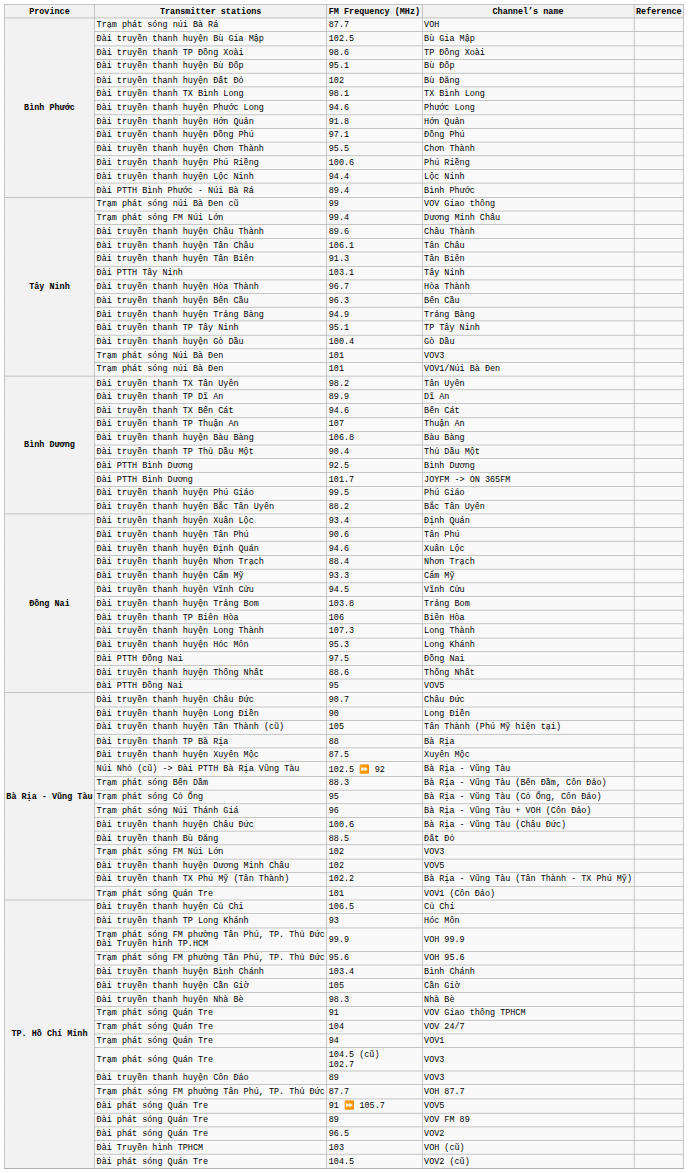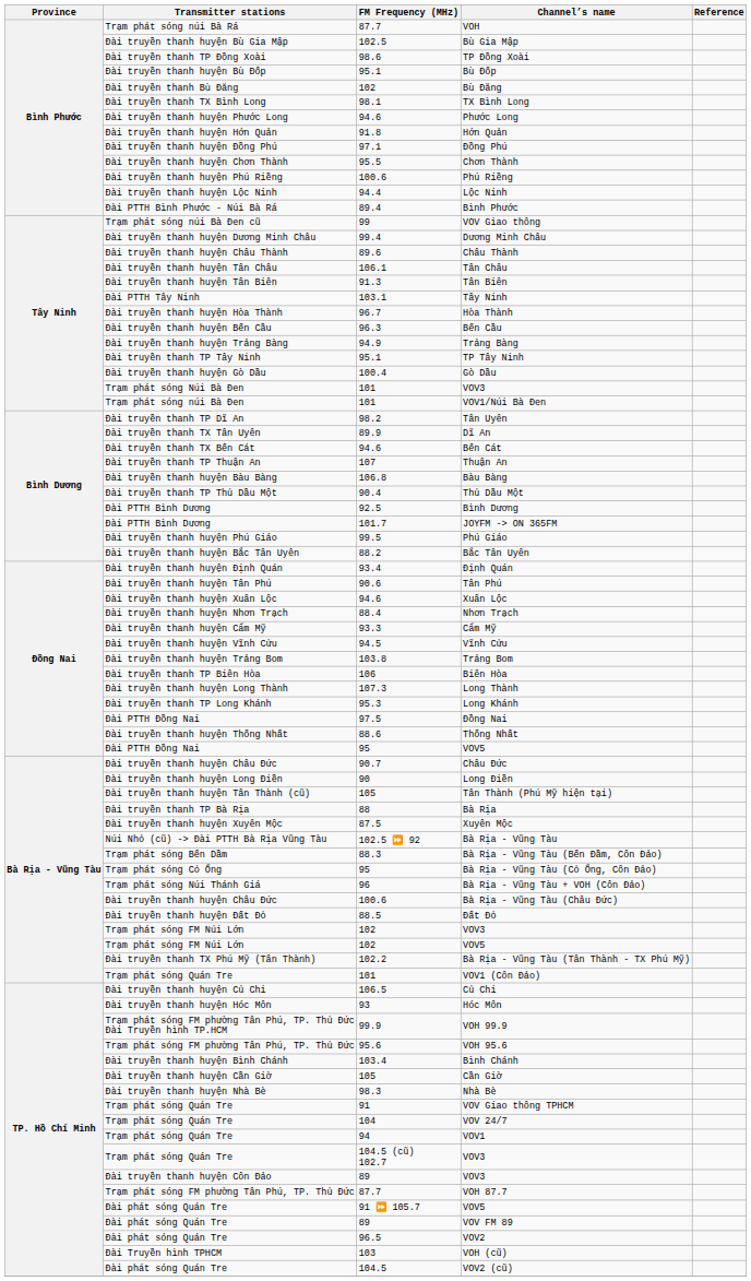Bù Đăng | Transmitter stations: Đài truyền thanh huyện Đất Đỏ -> Đài truyền thanh Bù Đăng
Dương Minh Châu | Transmitter stations: Trạm phát sóng FM Núi Lớn -> Đài truyền thanh huyện Dương Minh Châu
Tân Uyên | Transmitter stations: Đài truyền thanh TX Tân Uyên -> Đài truyền thanh TP Dĩ An
Dĩ An | Transmitter stations: Đài truyền thanh TP Dĩ An -> Đài truyền thanh TX Tân Uyên
Định Quán | Transmitter stations: Đài truyền thanh huyện Xuân Lộc -> Đài truyền thanh huyện Định Quán
Xuân Lộc | Transmitter stations: Đài truyền thanh huyện Định Quán -> Đài truyền thanh huyện Xuân Lộc
Long Khánh | Transmitter stations: Đài truyền thanh huyện Hóc Môn -> Đài truyền thanh TP Long Khánh
Đất Đỏ | Transmitter stations: Đài truyền thanh Bù Đăng -> Đài truyền thanh huyện Đất Đỏ
102 / VOV5 | Transmitter stations: Đài truyền thanh huyện Dương Minh Châu -> Trạm phát sóng FM Núi Lớn
Hóc Môn | Transmitter stations: Đài truyền thanh TP Long Khánh -> Đài truyền thanh huyện Hóc Môn
